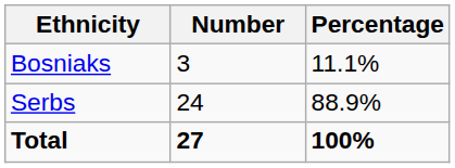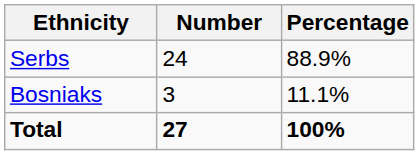rows swapped: Serbs <-> Bosniaks
